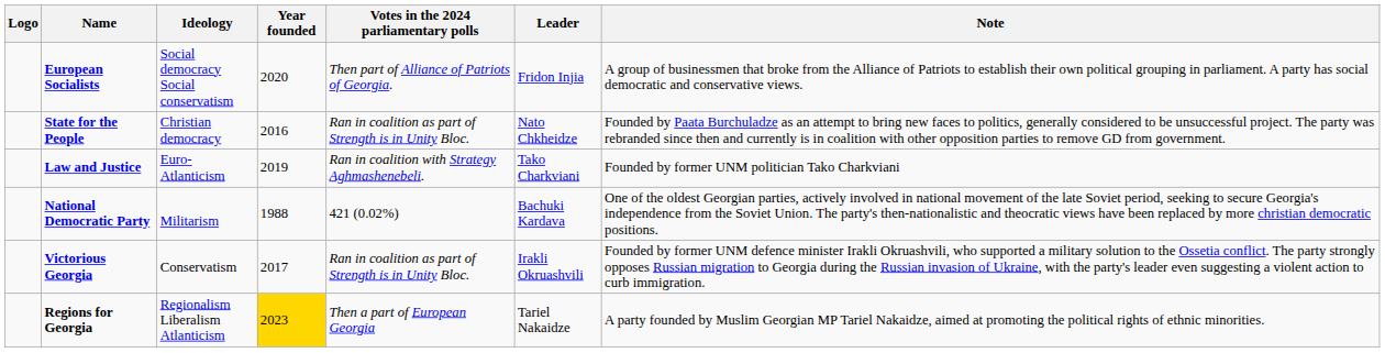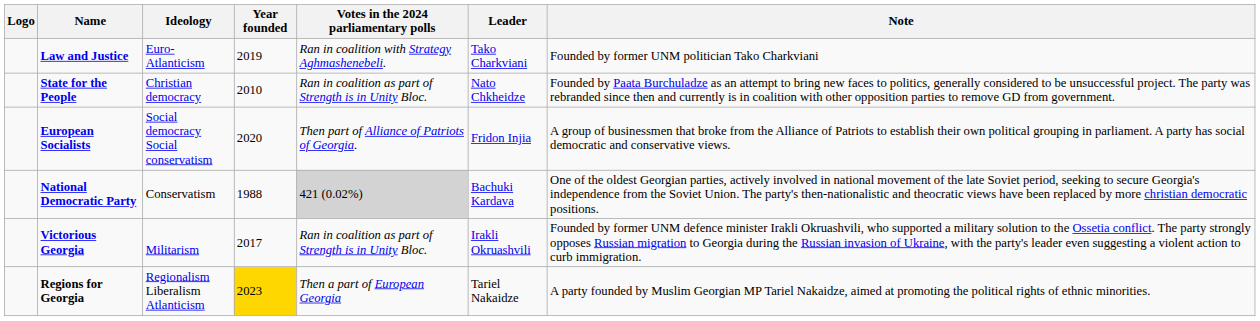rows swapped: European Socialists <-> Law and Justice
State for the People | Year founded: 2016 -> 2010
National Democratic Party | Ideology: Militarism -> Conservatism
National Democratic Party | Votes in the 2024 parliamentary polls: no background -> lightgrey background
Victorious Georgia | Ideology: Conservatism -> Militarism
